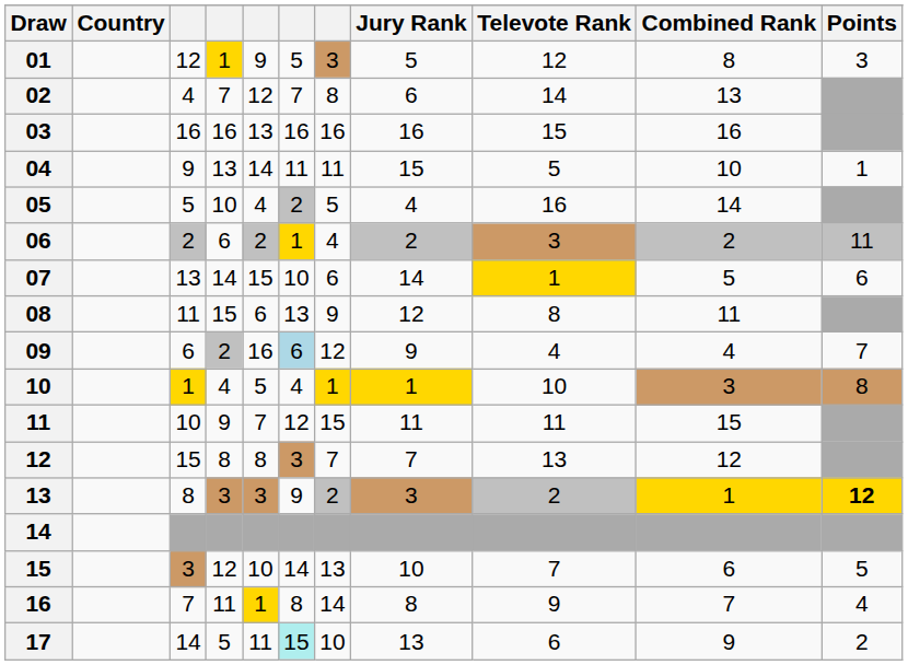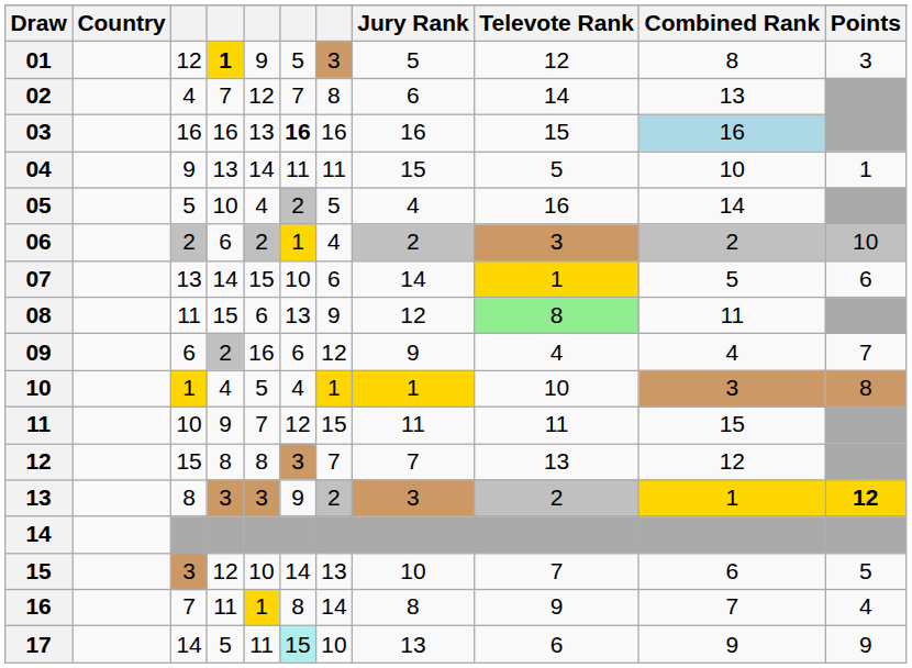01 | column 4: normal -> bold
03 | column 6: normal -> bold
03 | Combined Rank: no background -> lightblue background
06 | Points: 11 -> 10
08 | Televote Rank: no background -> lightgreen background
09 | column 6: lightblue background -> no background
17 | Points: 2 -> 9
